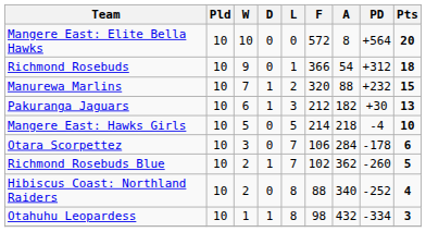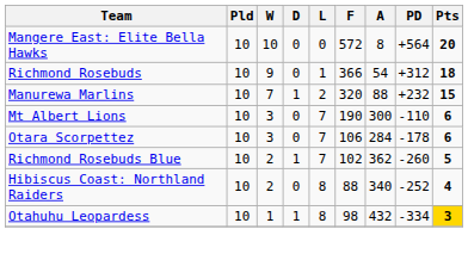- row: Pakuranga Jaguars | 10 | 6 | 1 | 3 | 212 | 182 | +30 | 13
- row: Mangere East: Hawks Girls | 10 | 5 | 0 | 5 | 214 | 218 | -4 | 10
+ row: Mt Albert Lions | 10 | 3 | 0 | 7 | 190 | 300 | -110 | 6
Otahuhu Leopardess | Pts: no background -> gold background
